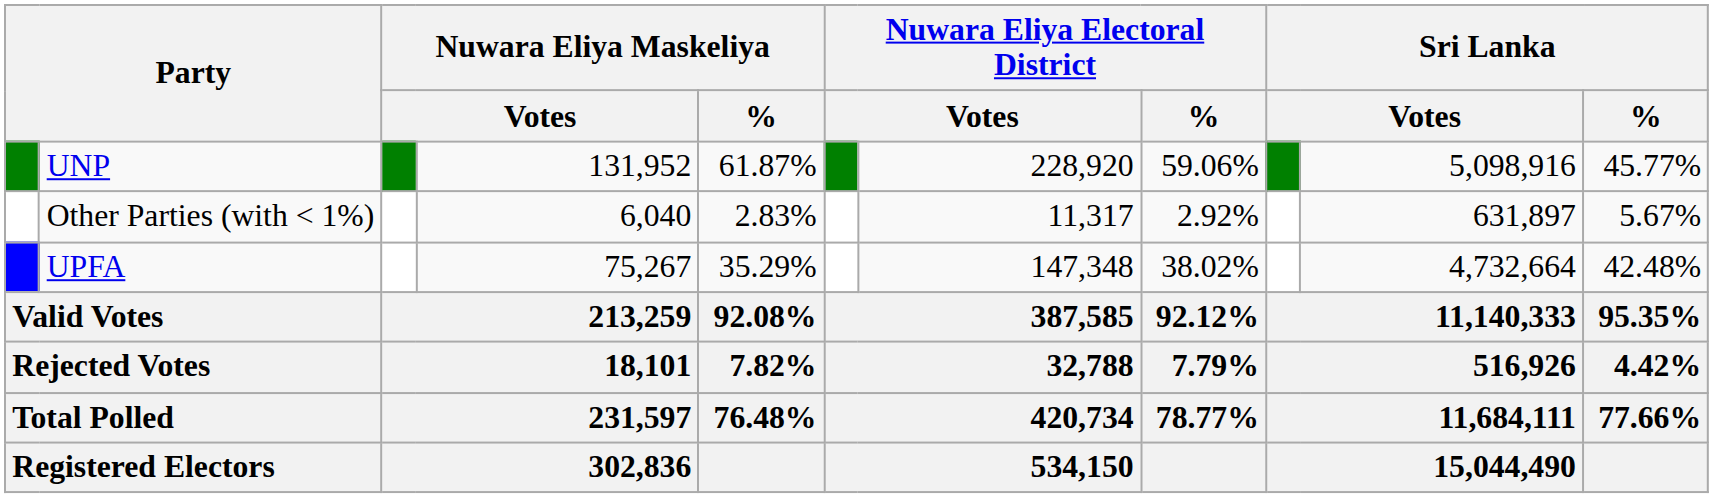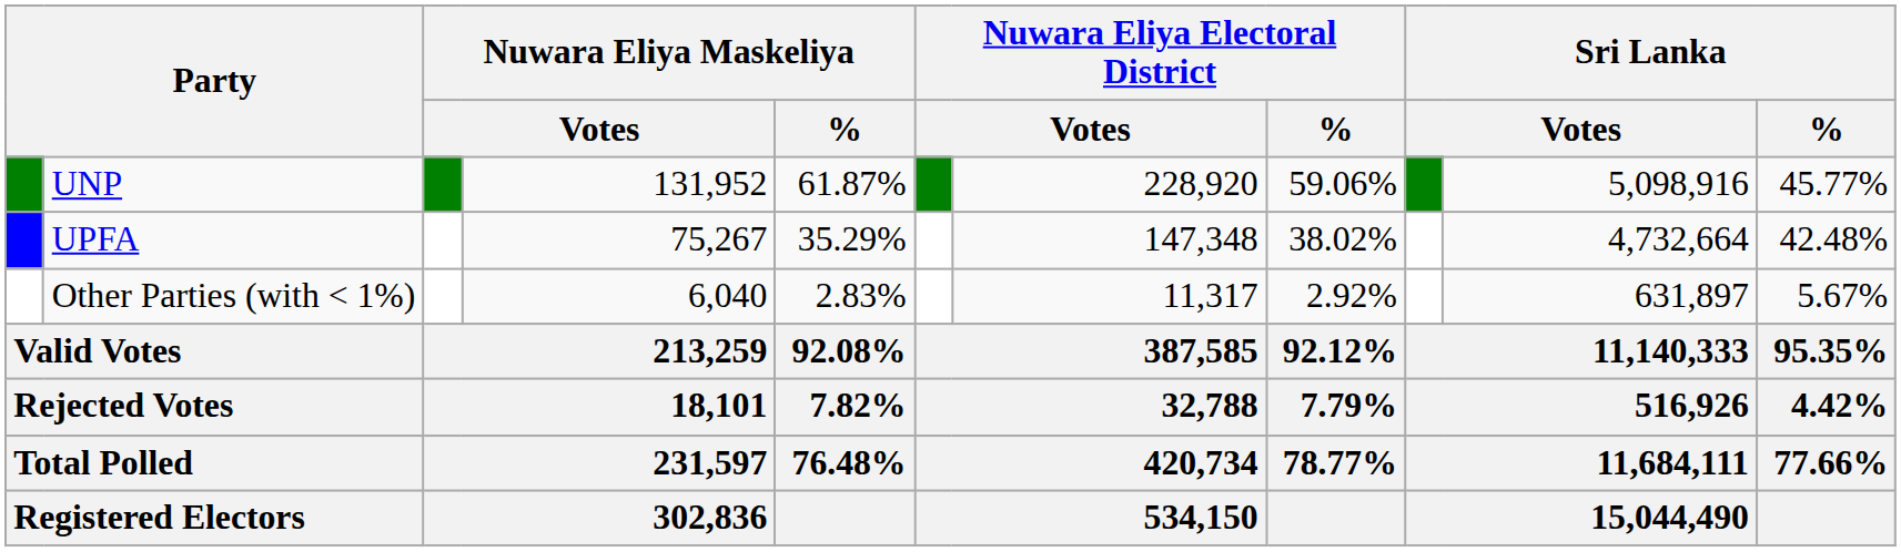rows swapped: UPFA <-> Other Parties (with < 1%)
